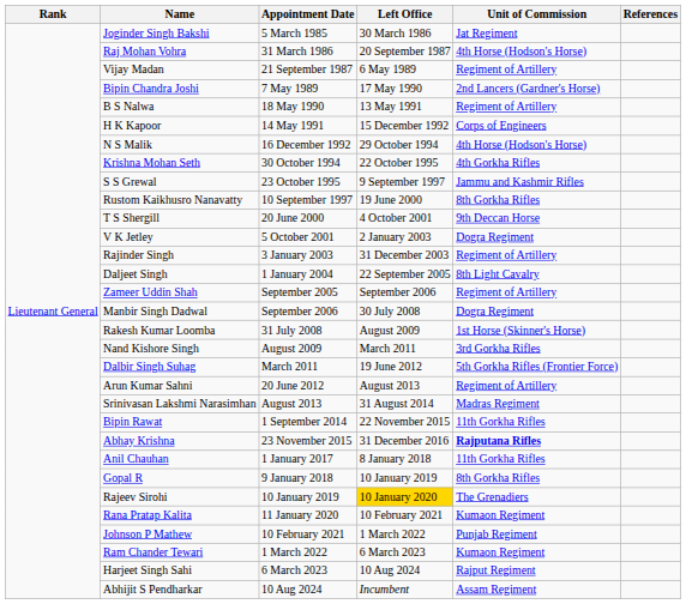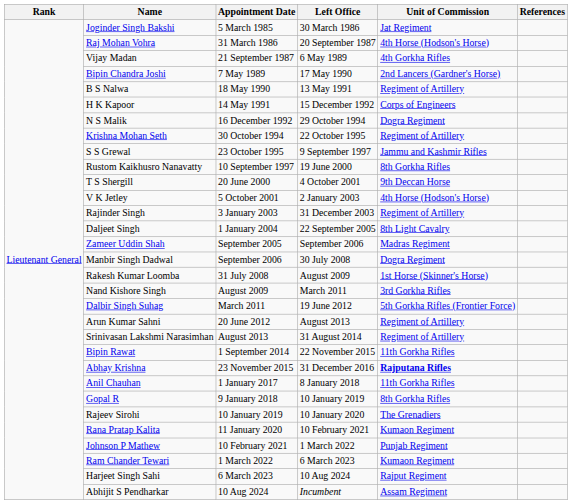Vijay Madan | Unit of Commission: Regiment of Artillery -> 4th Gorkha Rifles
N S Malik | Unit of Commission: 4th Horse (Hodson's Horse) -> Dogra Regiment
Krishna Mohan Seth | Unit of Commission: 4th Gorkha Rifles -> Regiment of Artillery
V K Jetley | Unit of Commission: Dogra Regiment -> 4th Horse (Hodson's Horse)
Zameer Uddin Shah | Unit of Commission: Regiment of Artillery -> Madras Regiment
Srinivasan Lakshmi Narasimhan | Unit of Commission: Madras Regiment -> Regiment of Artillery
Rajeev Sirohi | Left Office: gold background -> no background
